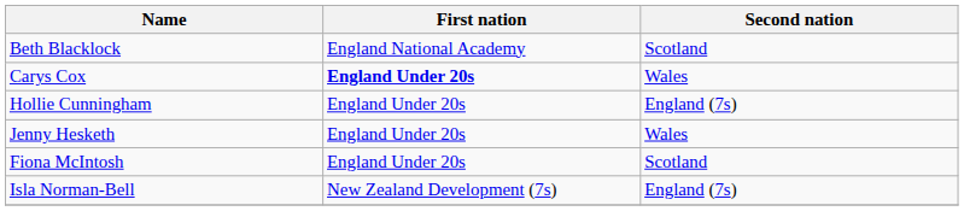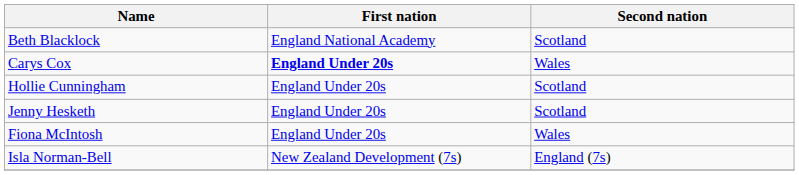Hollie Cunningham | Second nation: England (7s) -> Scotland
Jenny Hesketh | Second nation: Wales -> Scotland
Fiona McIntosh | Second nation: Scotland -> Wales
